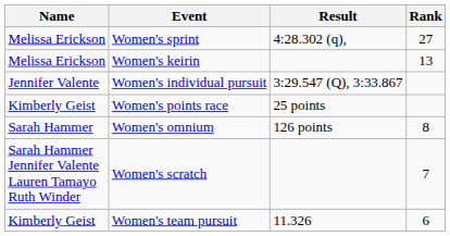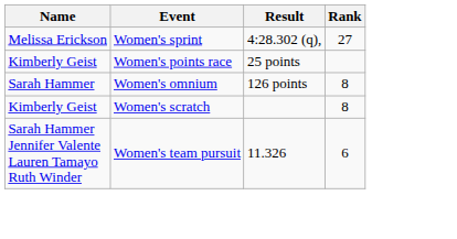- row: Melissa Erickson | Women's keirin | 13
- row: Jennifer Valente | Women's individual pursuit | 3:29.547 (Q), 3:33.867
Women's scratch | Name: Sarah Hammer Jennifer Valente Lauren Tamayo Ruth Winder -> Kimberly Geist
Women's scratch | Rank: 7 -> 8
Women's team pursuit | Name: Kimberly Geist -> Sarah Hammer Jennifer Valente Lauren Tamayo Ruth Winder
